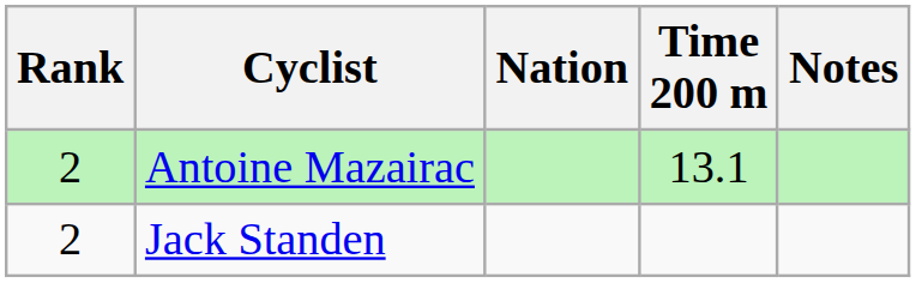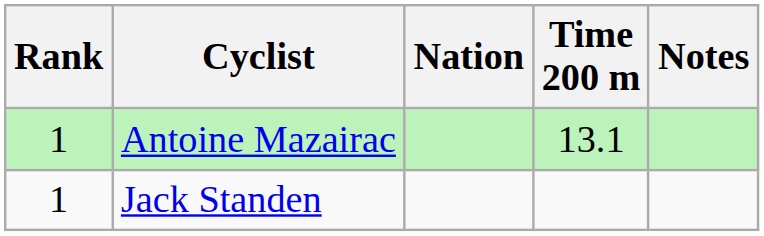Antoine Mazairac | Rank: 2 -> 1
Jack Standen | Rank: 2 -> 1
